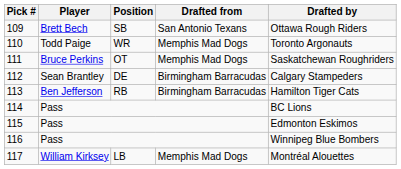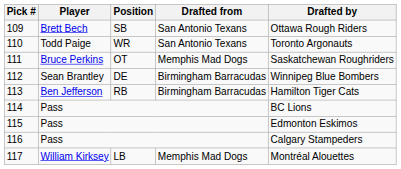110 | Drafted from: Memphis Mad Dogs -> San Antonio Texans
112 | Drafted by: Calgary Stampeders -> Winnipeg Blue Bombers
116 | Drafted by: Winnipeg Blue Bombers -> Calgary Stampeders
